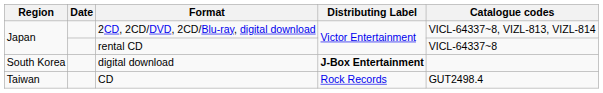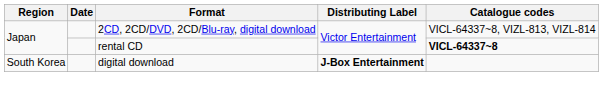rental CD | Catalogue codes: normal -> bold
- row: Taiwan | CD | Rock Records | GUT2498.4
